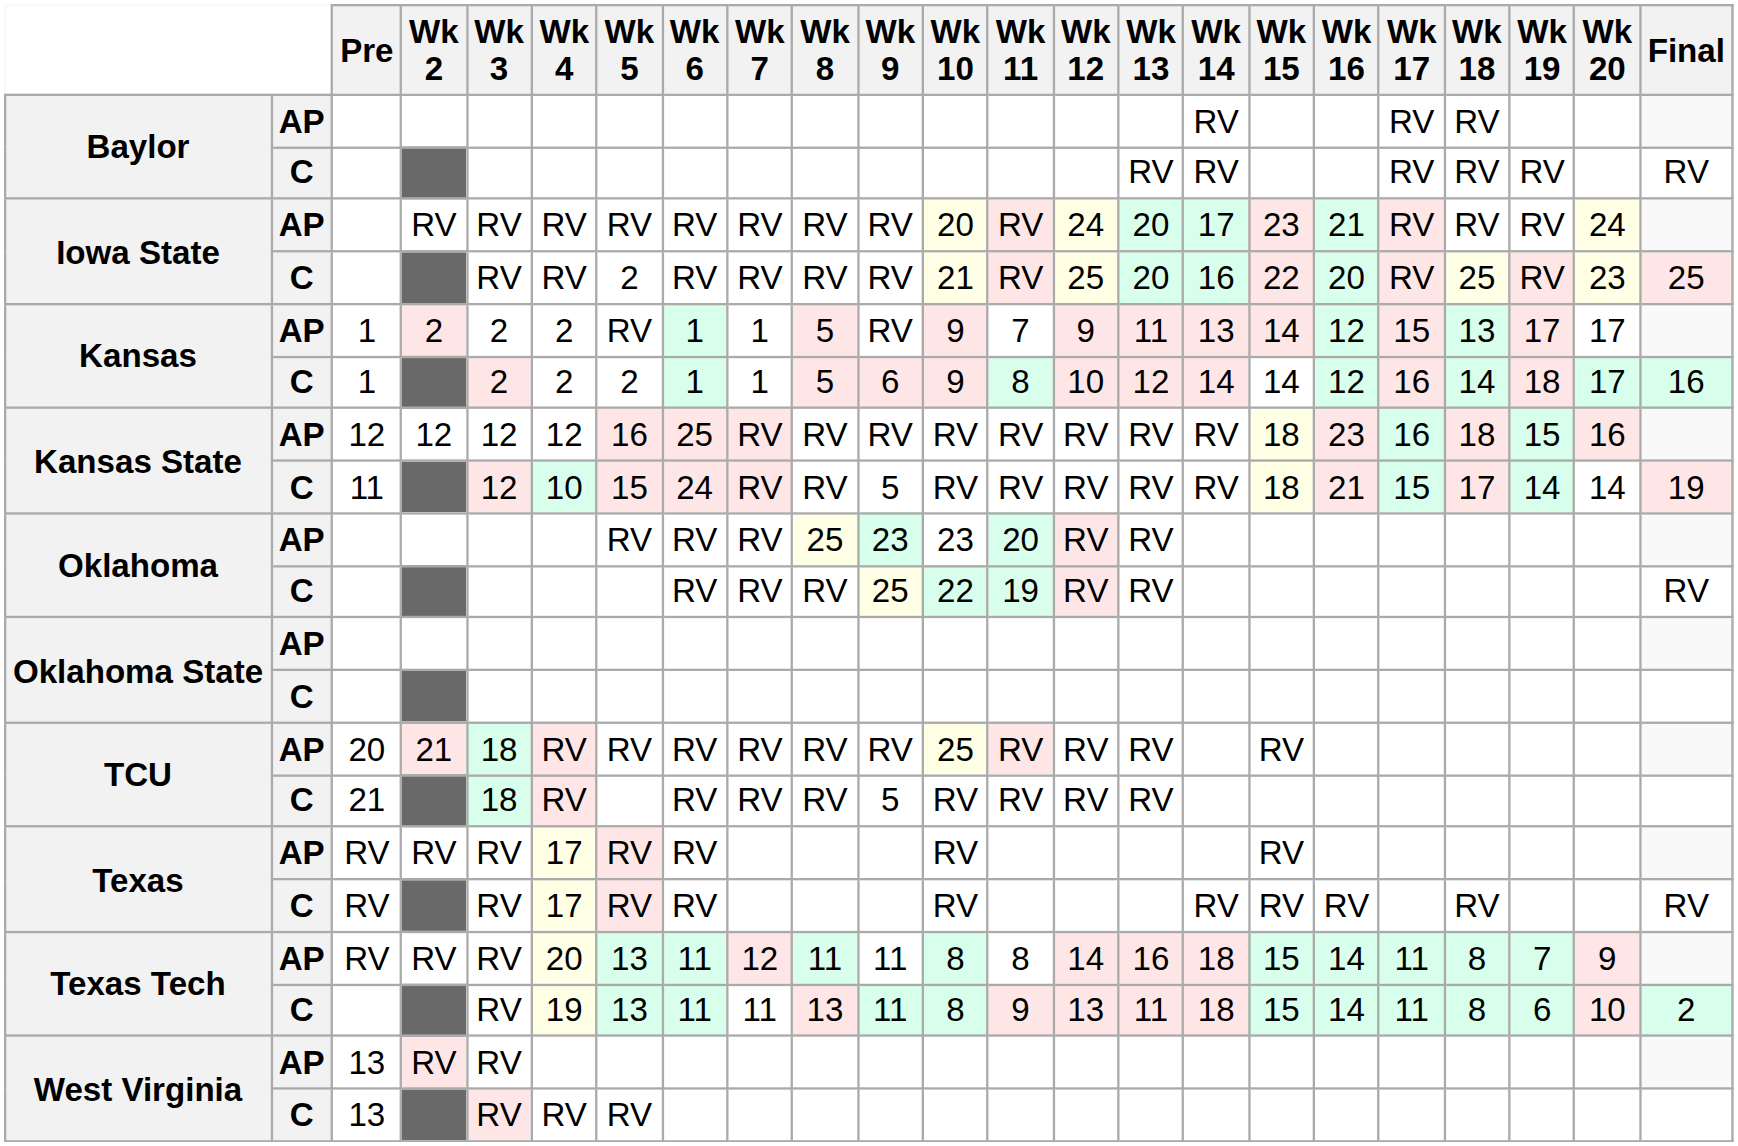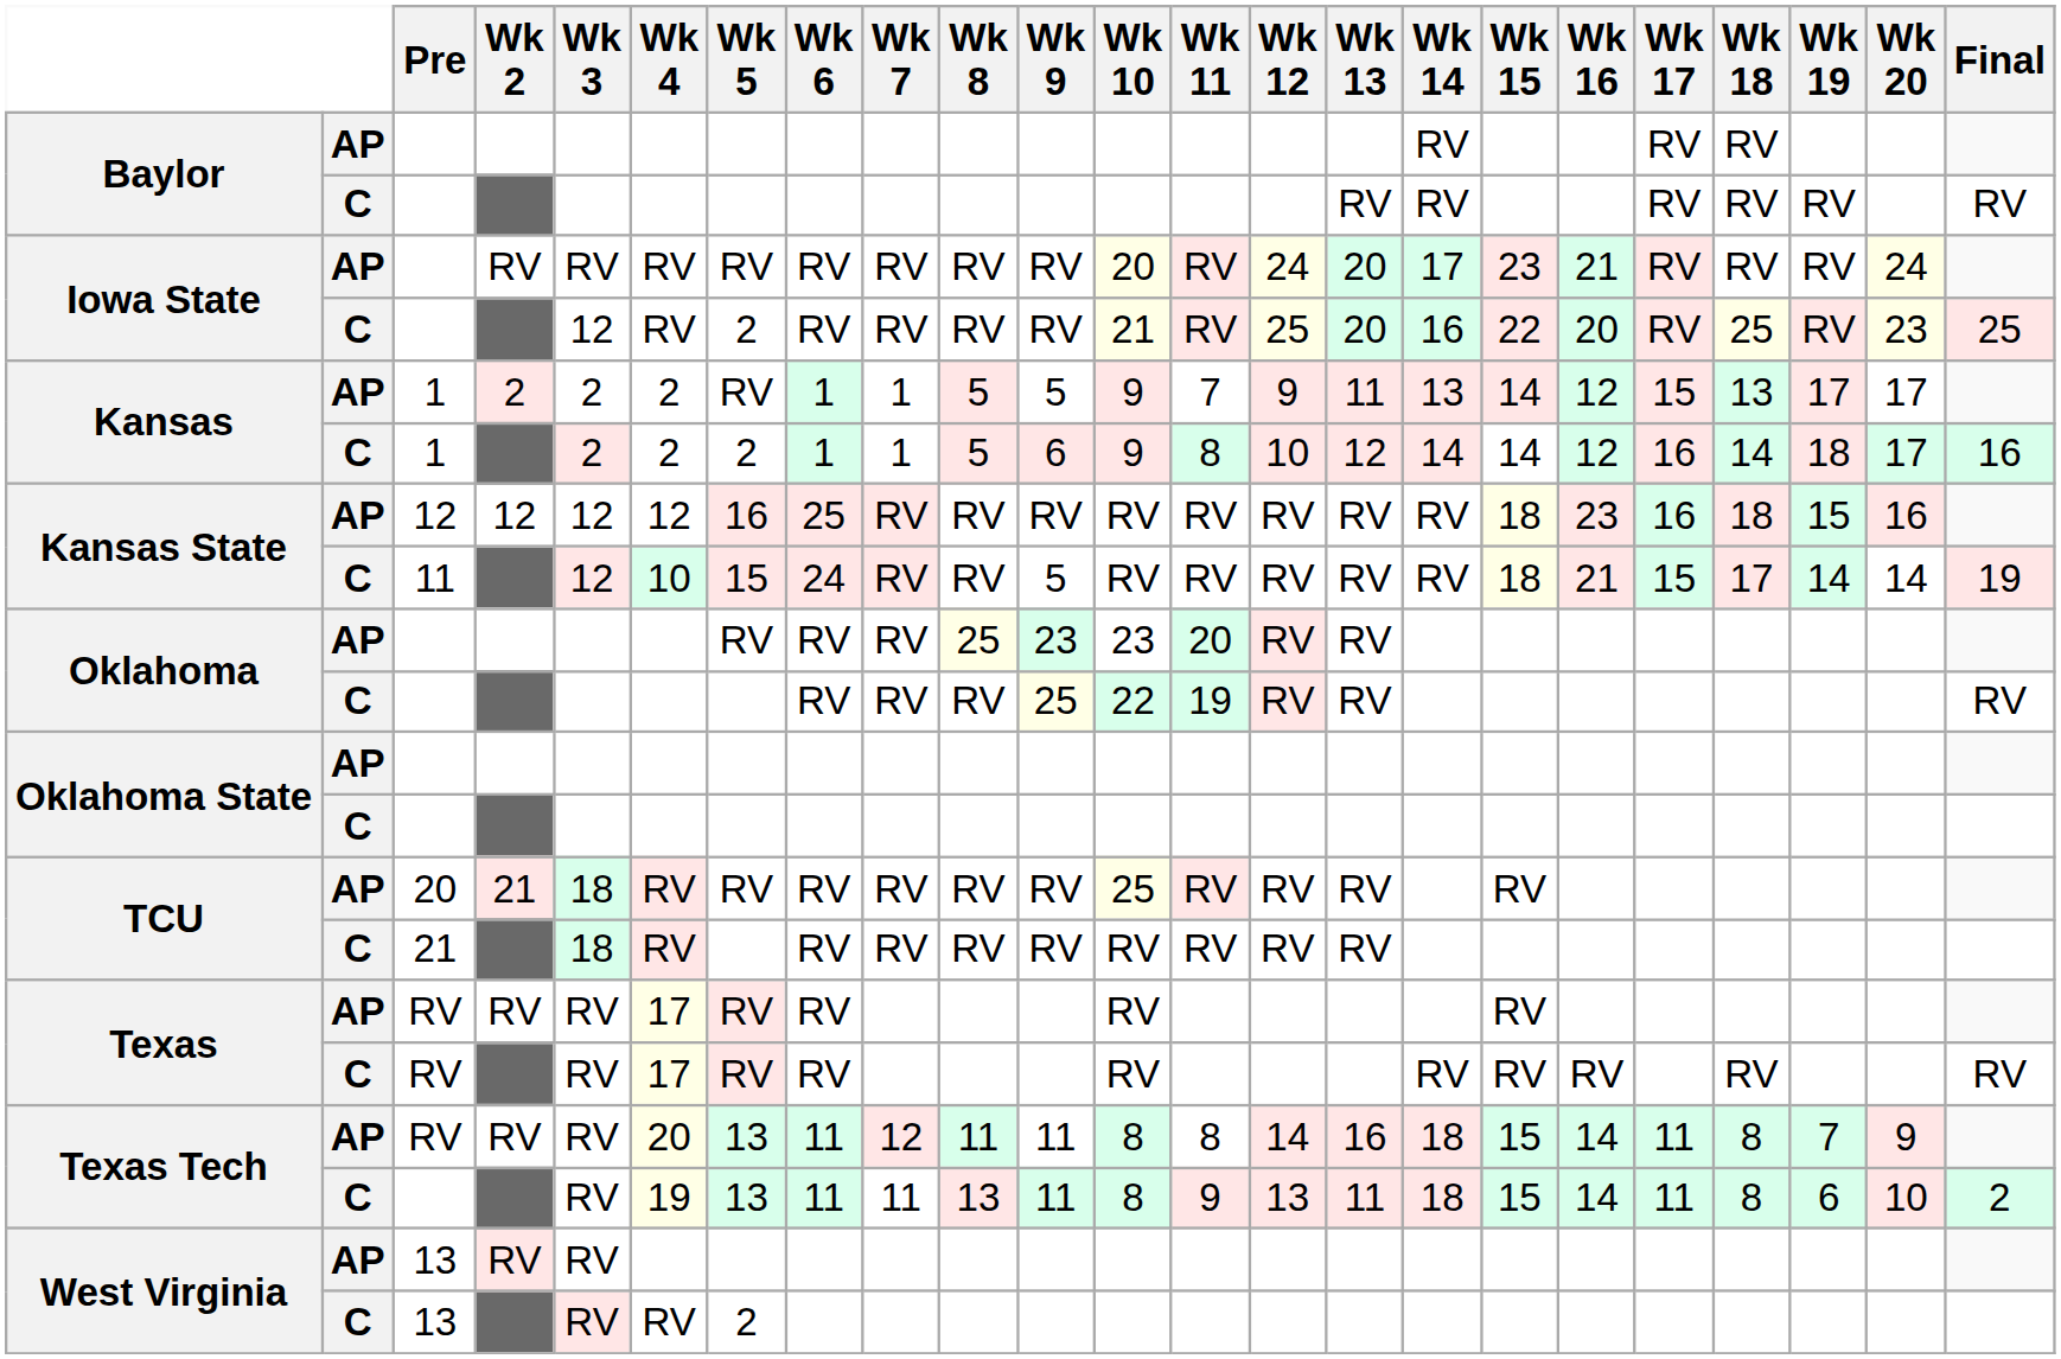Iowa State / C | Wk 3: RV -> 12
Kansas / AP | Wk 9: RV -> 5
TCU / C | Wk 9: 5 -> RV
West Virginia / C | Wk 5: RV -> 2
